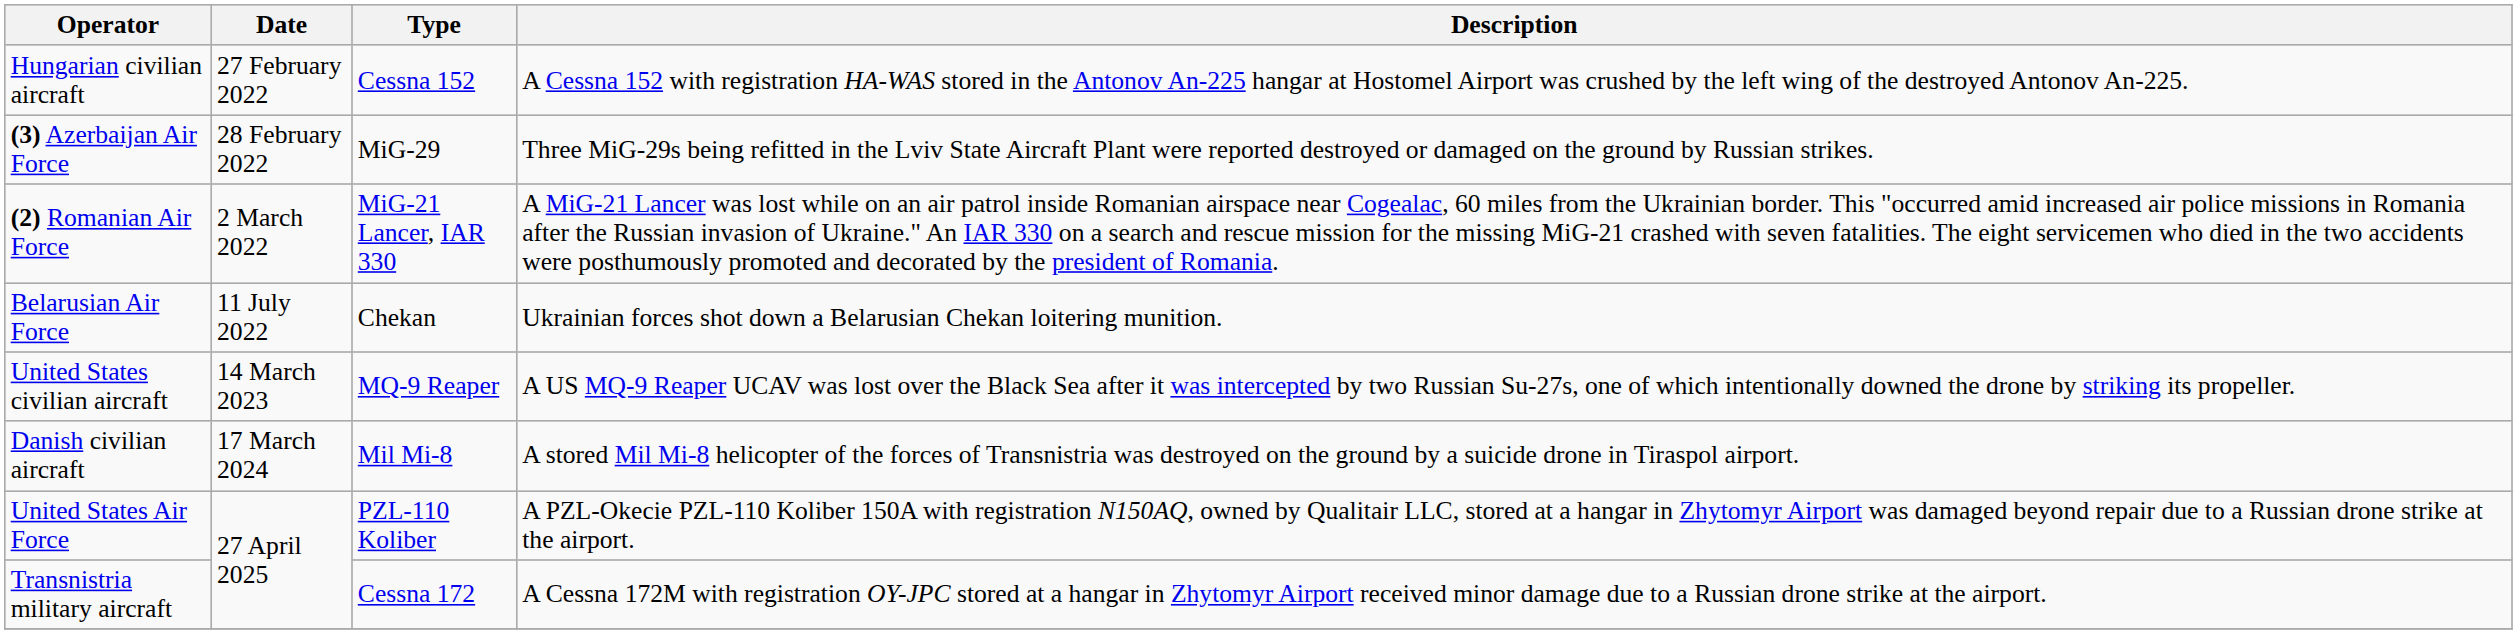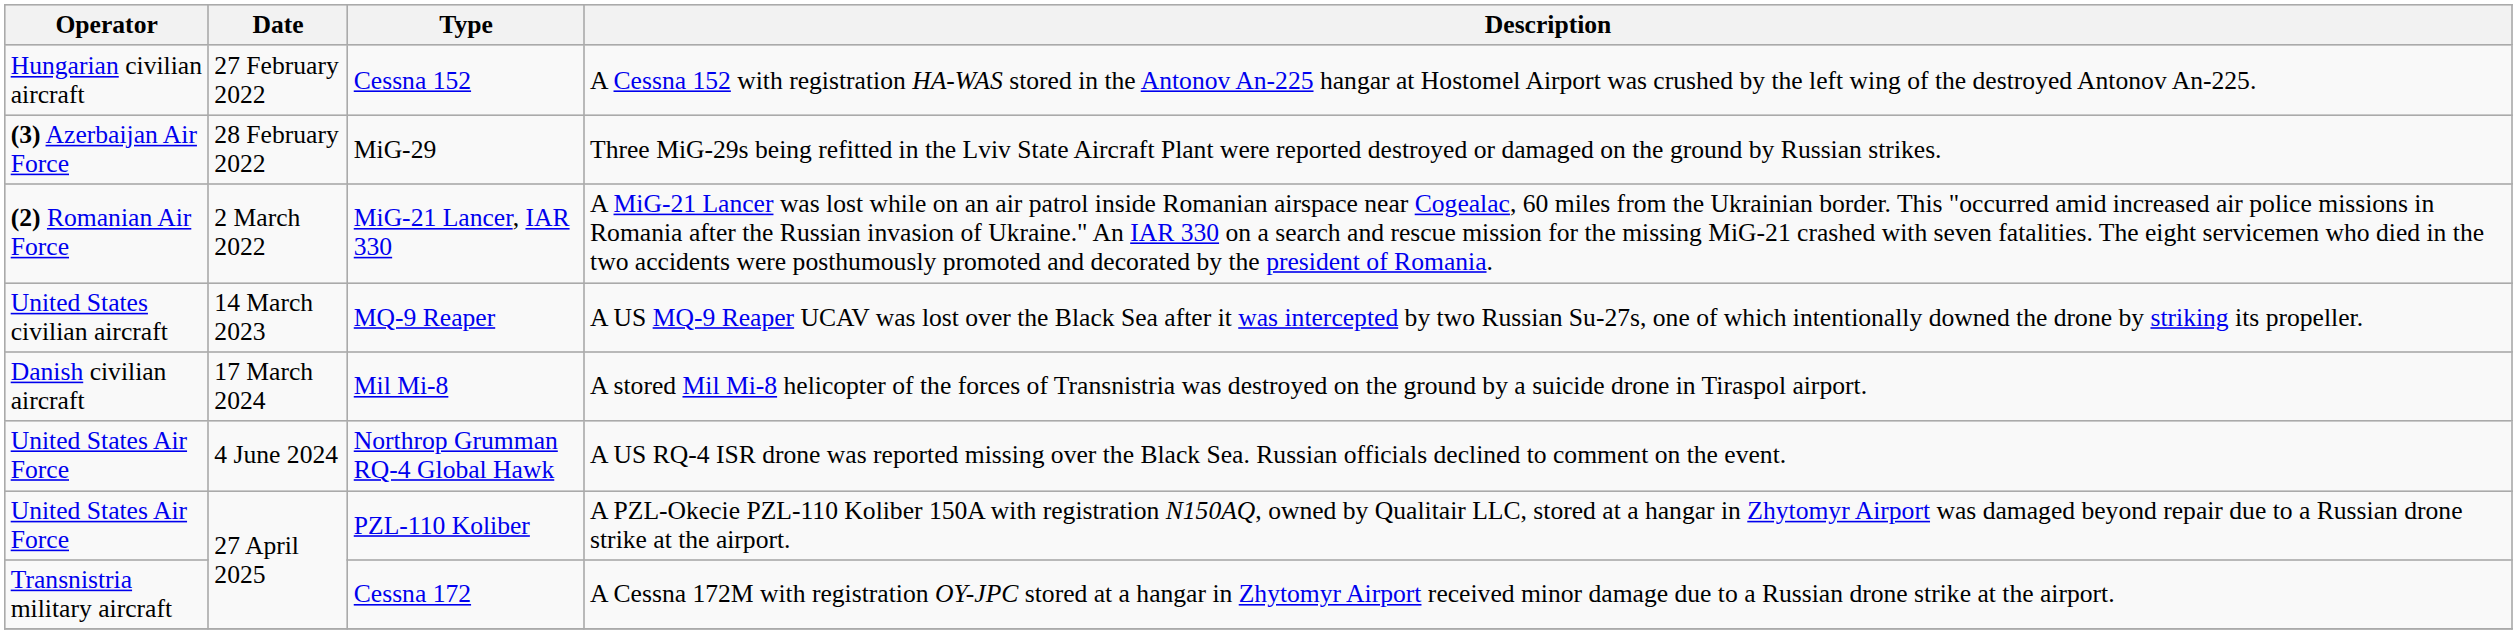- row: Belarusian Air Force | 11 July 2022 | Chekan | Ukrainian forces shot down a Belarusian Chekan loitering munition.
+ row: United States Air Force | 4 June 2024 | Northrop Grumman RQ-4 Global Hawk | A US RQ-4 ISR drone was reported missing over the Black Sea. Russian officials declined to comment on the event.
